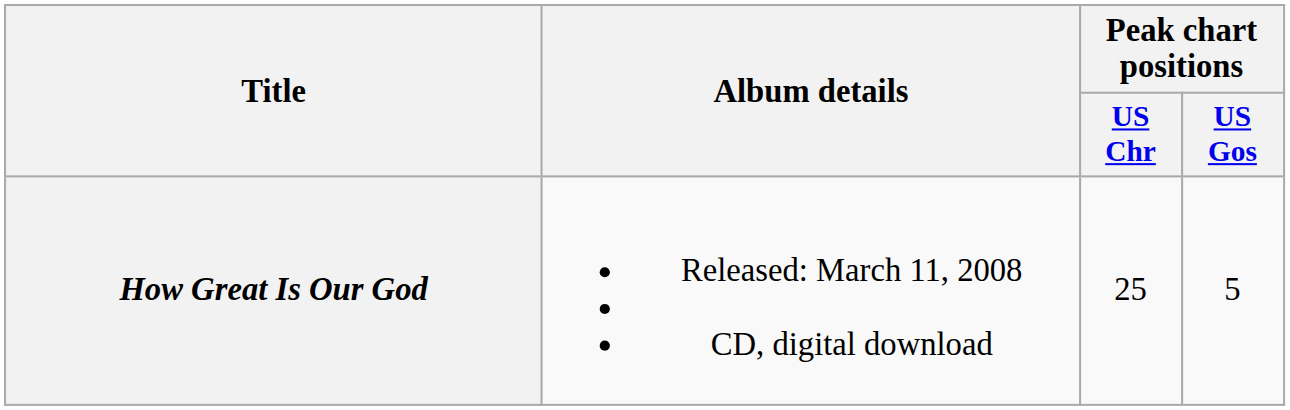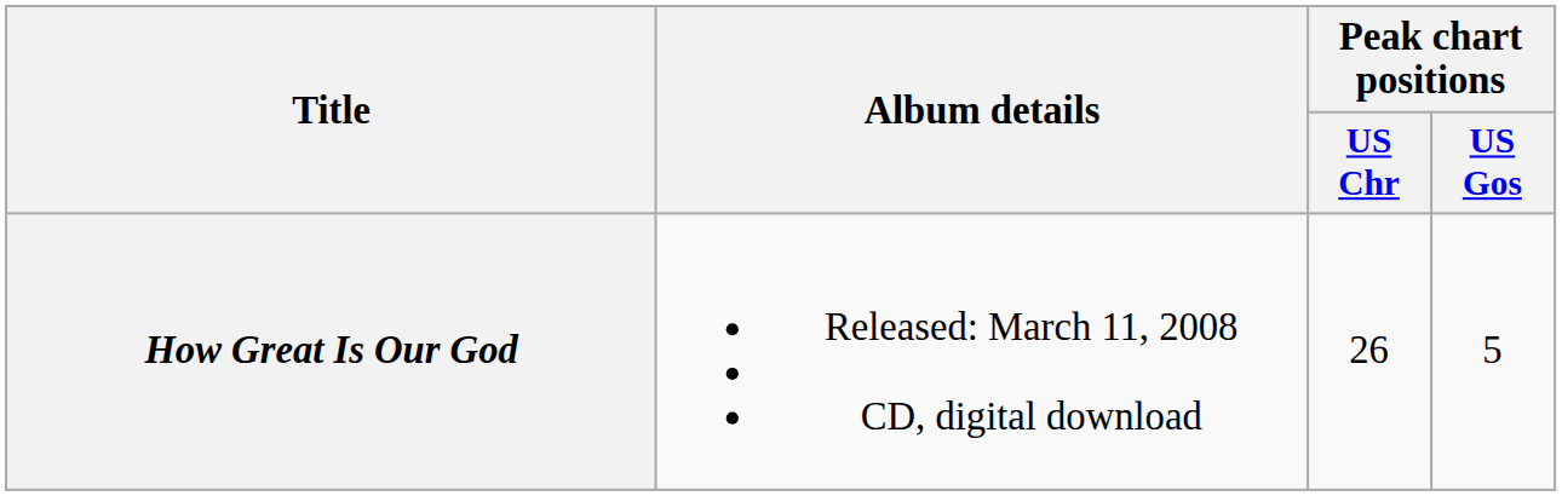How Great Is Our God | Peak chart positions / US Chr: 25 -> 26
